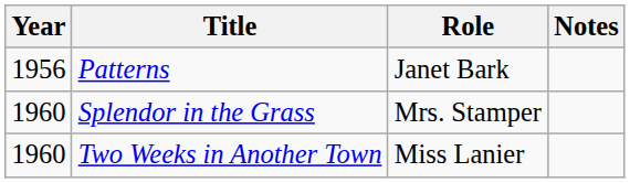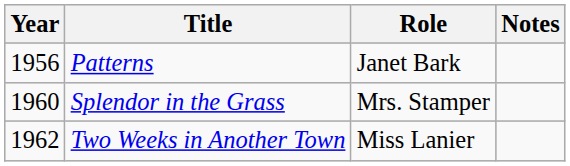Two Weeks in Another Town | Year: 1960 -> 1962
